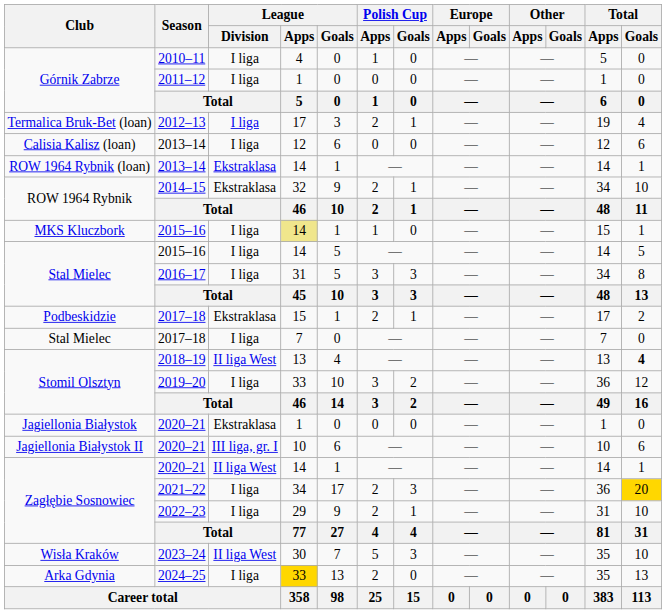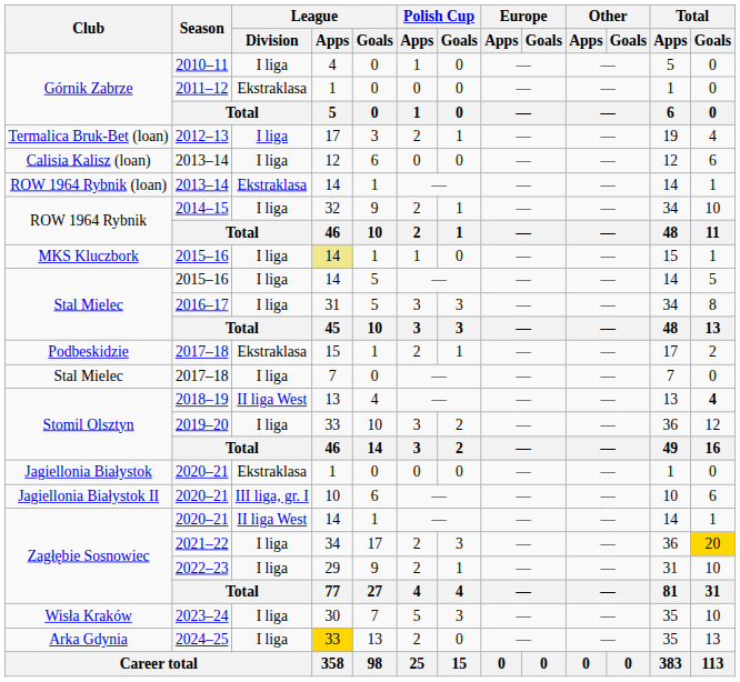2011–12 | League / Division: I liga -> Ekstraklasa
2014–15 | League / Division: Ekstraklasa -> I liga
2023–24 | League / Division: II liga West -> I liga
